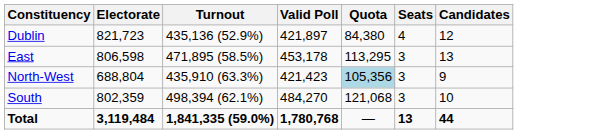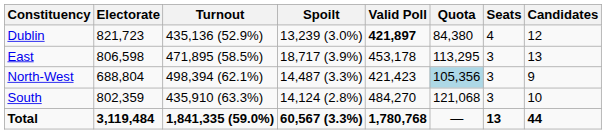+ column: Spoilt | 13,239 (3.0%) | 18,717 (3.9%) | 14,487 (3.3%) | 14,124 (2.8%) | 60,567 (3.3%)
Dublin | Valid Poll: normal -> bold
North-West | Turnout: 435,910 (63.3%) -> 498,394 (62.1%)
South | Turnout: 498,394 (62.1%) -> 435,910 (63.3%)
